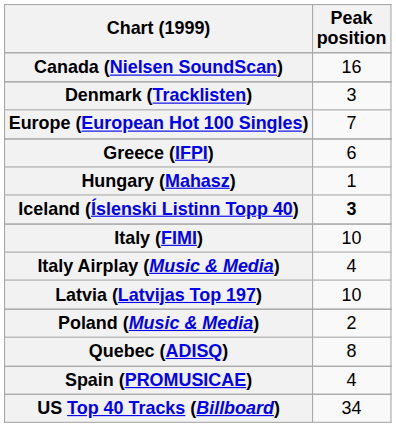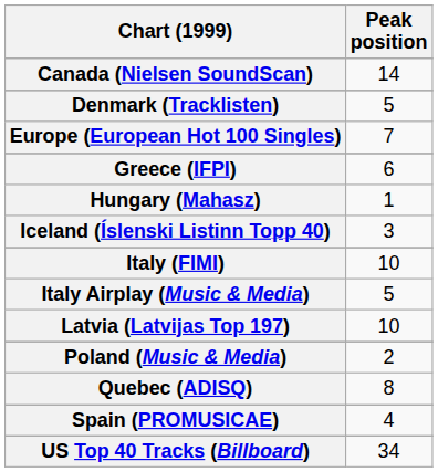Canada (Nielsen SoundScan) | Peak position: 16 -> 14
Denmark (Tracklisten) | Peak position: 3 -> 5
Iceland (Íslenski Listinn Topp 40) | Peak position: bold -> normal
Italy Airplay (Music & Media) | Peak position: 4 -> 5
